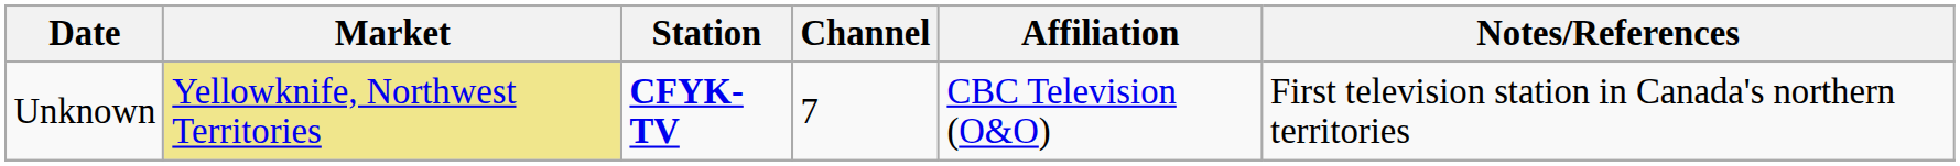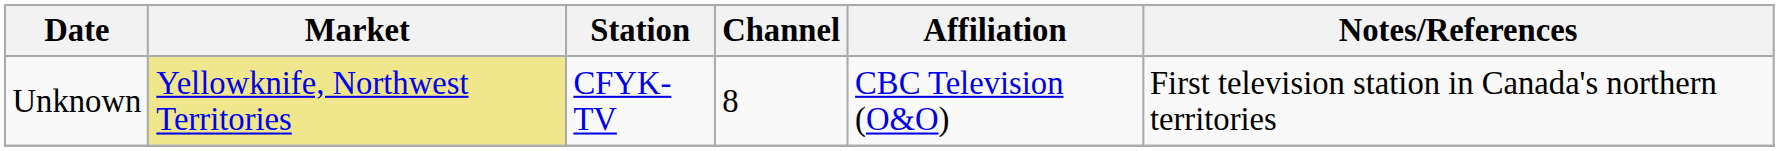Unknown | Station: bold -> normal
Unknown | Channel: 7 -> 8
